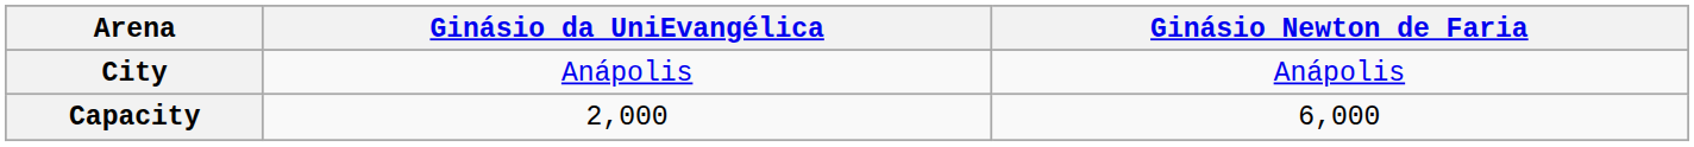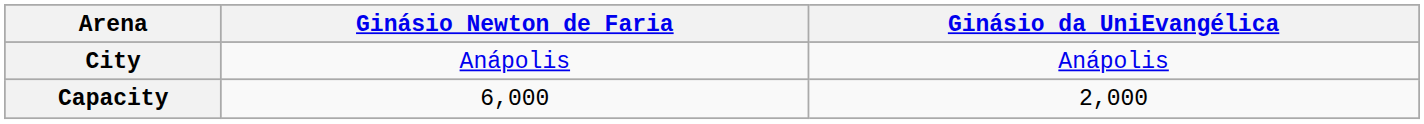columns swapped: Ginásio Newton de Faria <-> Ginásio da UniEvangélica
